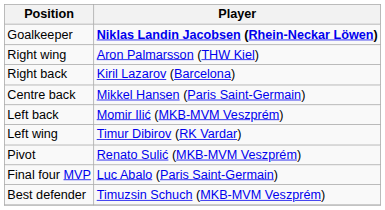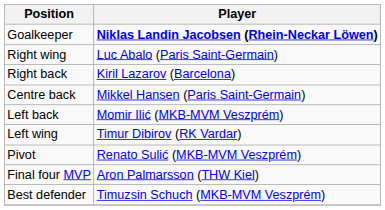Right wing | Player: Aron Palmarsson (THW Kiel) -> Luc Abalo (Paris Saint-Germain)
Final four MVP | Player: Luc Abalo (Paris Saint-Germain) -> Aron Palmarsson (THW Kiel)
